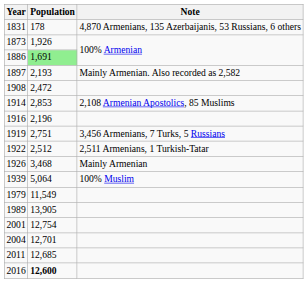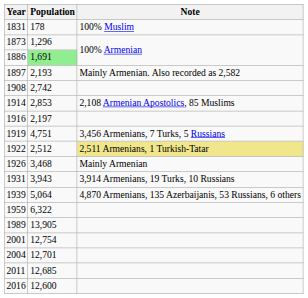1831 | Note: 4,870 Armenians, 135 Azerbaijanis, 53 Russians, 6 others -> 100% Muslim
1873 | Population: 1,926 -> 1,296
1908 | Population: 2,472 -> 2,742
1916 | Population: 2,196 -> 2,197
1919 | Population: 2,751 -> 4,751
1922 | Note: no background -> khaki background
+ row: 1931 | 3,943 | 3,914 Armenians, 19 Turks, 10 Russians
1939 | Note: 100% Muslim -> 4,870 Armenians, 135 Azerbaijanis, 53 Russians, 6 others
+ row: 1959 | 6,322
- row: 1979 | 11,549
2016 | Population: bold -> normal
